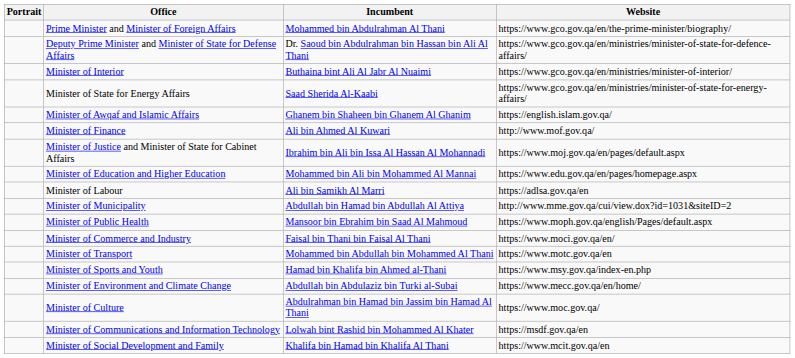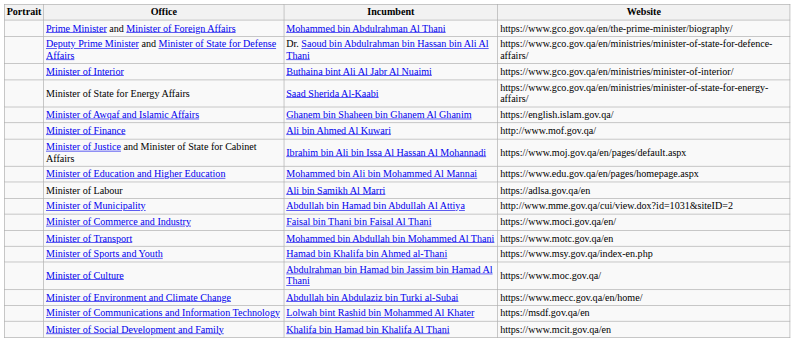- row: Minister of Public Health | Mansoor bin Ebrahim bin Saad Al Mahmoud | https://www.moph.gov.qa/english/Pages/default.aspx
rows swapped: Minister of Culture <-> Minister of Environment and Climate Change
